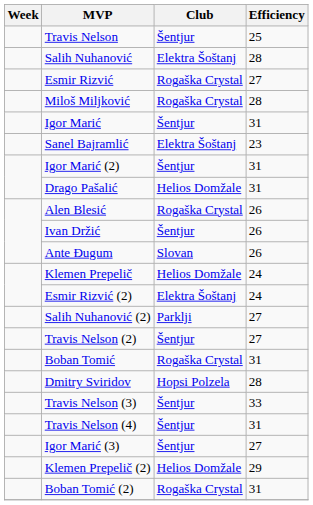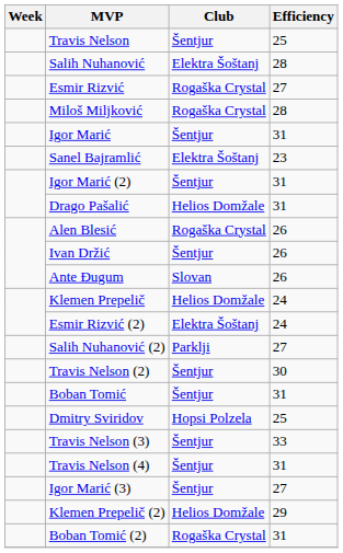Travis Nelson (2) | Efficiency: 27 -> 30
Boban Tomić | Club: Rogaška Crystal -> Šentjur
Dmitry Sviridov | Efficiency: 28 -> 25
